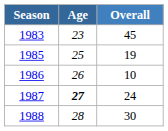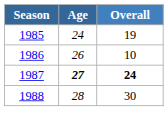- row: 1983 | 23 | 45
1985 | Age: 25 -> 24
1987 | Overall: normal -> bold
